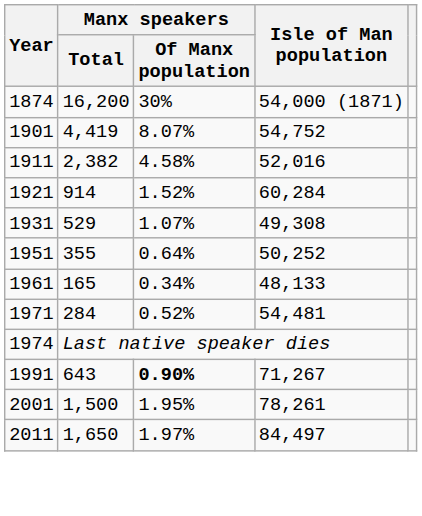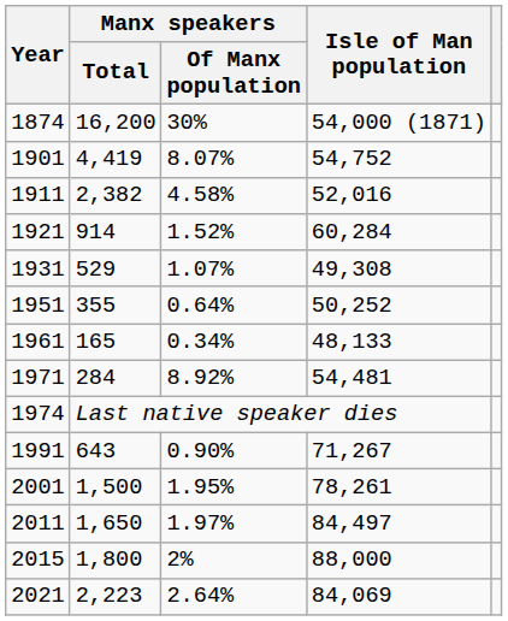1971 | Manx speakers / Of Manx population: 0.52% -> 8.92%
1991 | Manx speakers / Of Manx population: bold -> normal
+ row: 2015 | 1,800 | 2% | 88,000
+ row: 2021 | 2,223 | 2.64% | 84,069
